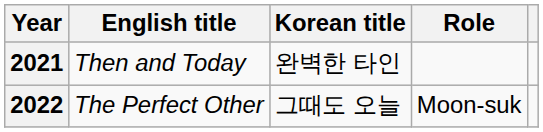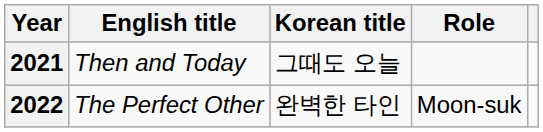2021 | Korean title: 완벽한 타인 -> 그때도 오늘
2022 | Korean title: 그때도 오늘 -> 완벽한 타인
